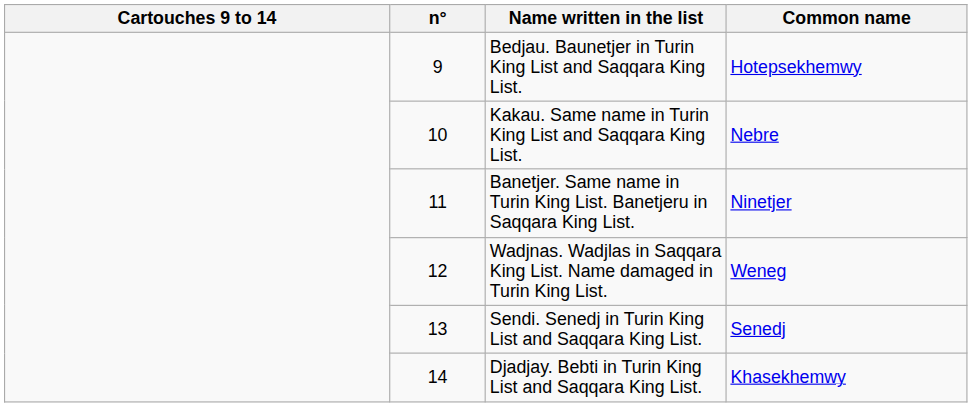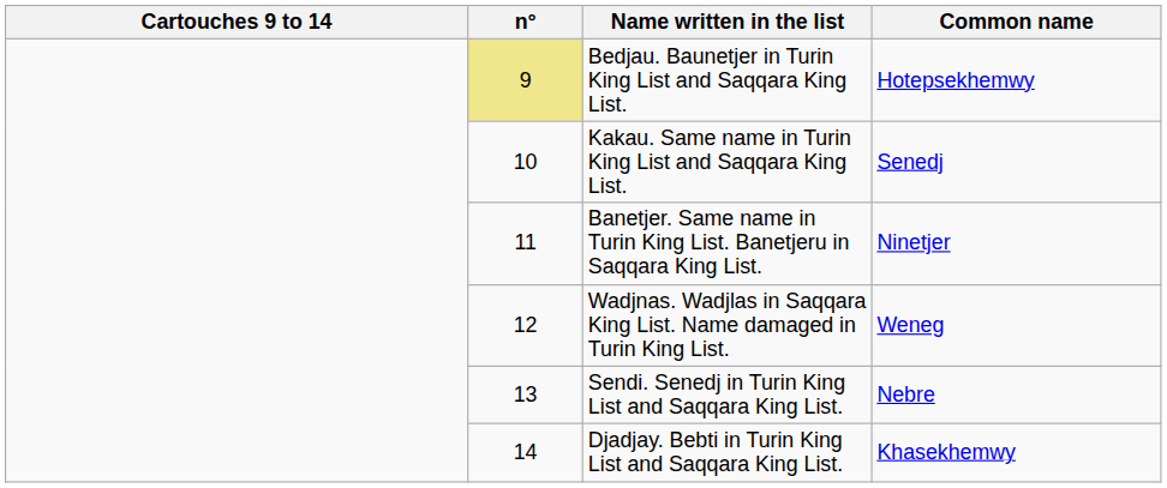Bedjau. Baunetjer in Turin King List and Saqqara King List. | n°: no background -> khaki background
Kakau. Same name in Turin King List and Saqqara King List. | Common name: Nebre -> Senedj
Sendi. Senedj in Turin King List and Saqqara King List. | Common name: Senedj -> Nebre
